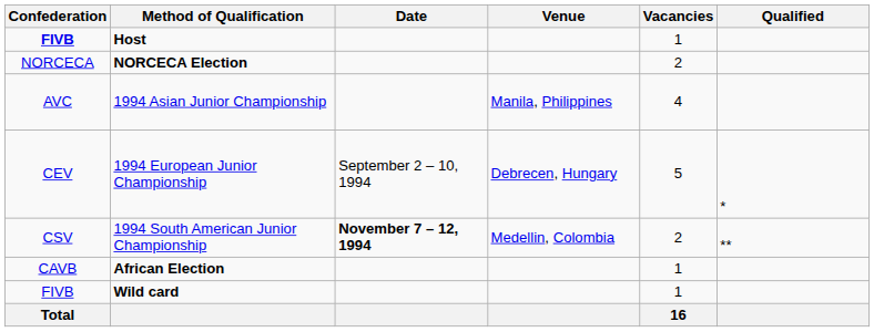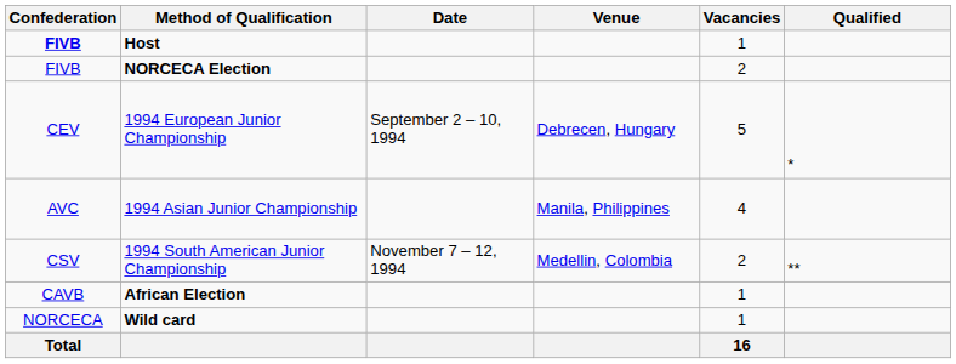NORCECA Election | Confederation: NORCECA -> FIVB
rows swapped: 1994 European Junior Championship <-> 1994 Asian Junior Championship
1994 South American Junior Championship | Date: bold -> normal
Wild card | Confederation: FIVB -> NORCECA
